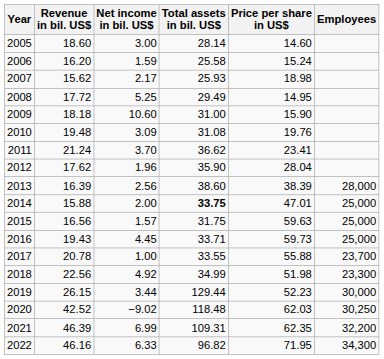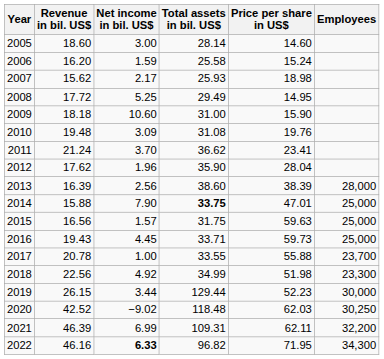2014 | Net income in bil. US$: 2.00 -> 7.90
2021 | Price per share in US$: 62.35 -> 62.11
2022 | Net income in bil. US$: normal -> bold
